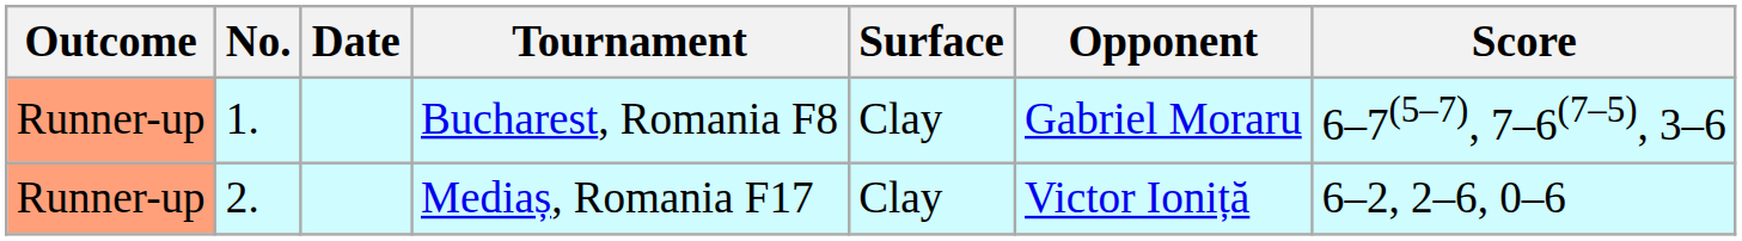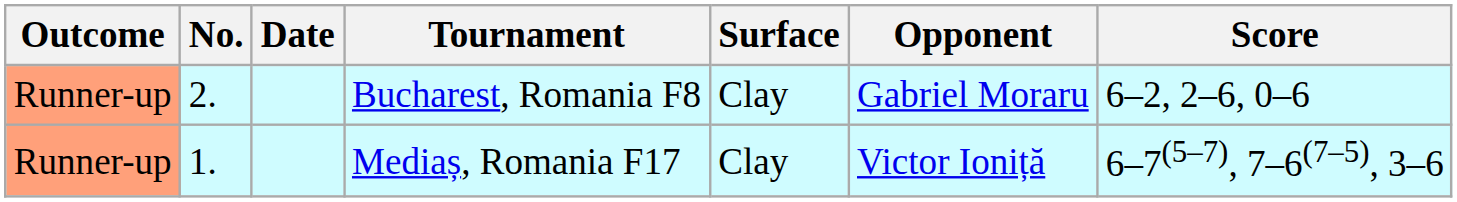Bucharest, Romania F8 | No.: 1. -> 2.
Bucharest, Romania F8 | Score: 6–7(5–7), 7–6(7–5), 3–6 -> 6–2, 2–6, 0–6
Mediaș, Romania F17 | No.: 2. -> 1.
Mediaș, Romania F17 | Score: 6–2, 2–6, 0–6 -> 6–7(5–7), 7–6(7–5), 3–6
